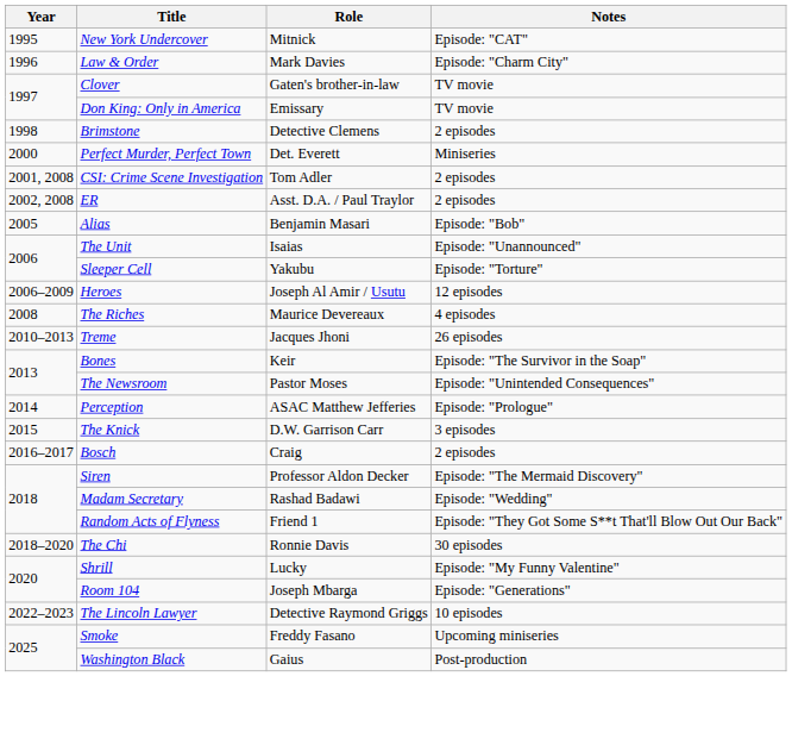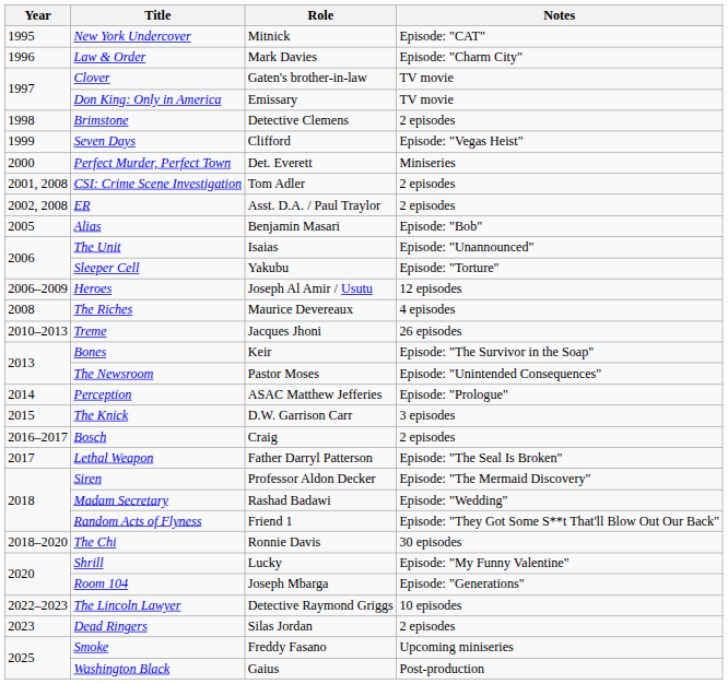+ row: 1999 | Seven Days | Clifford | Episode: "Vegas Heist"
+ row: 2017 | Lethal Weapon | Father Darryl Patterson | Episode: "The Seal Is Broken"
+ row: 2023 | Dead Ringers | Silas Jordan | 2 episodes
